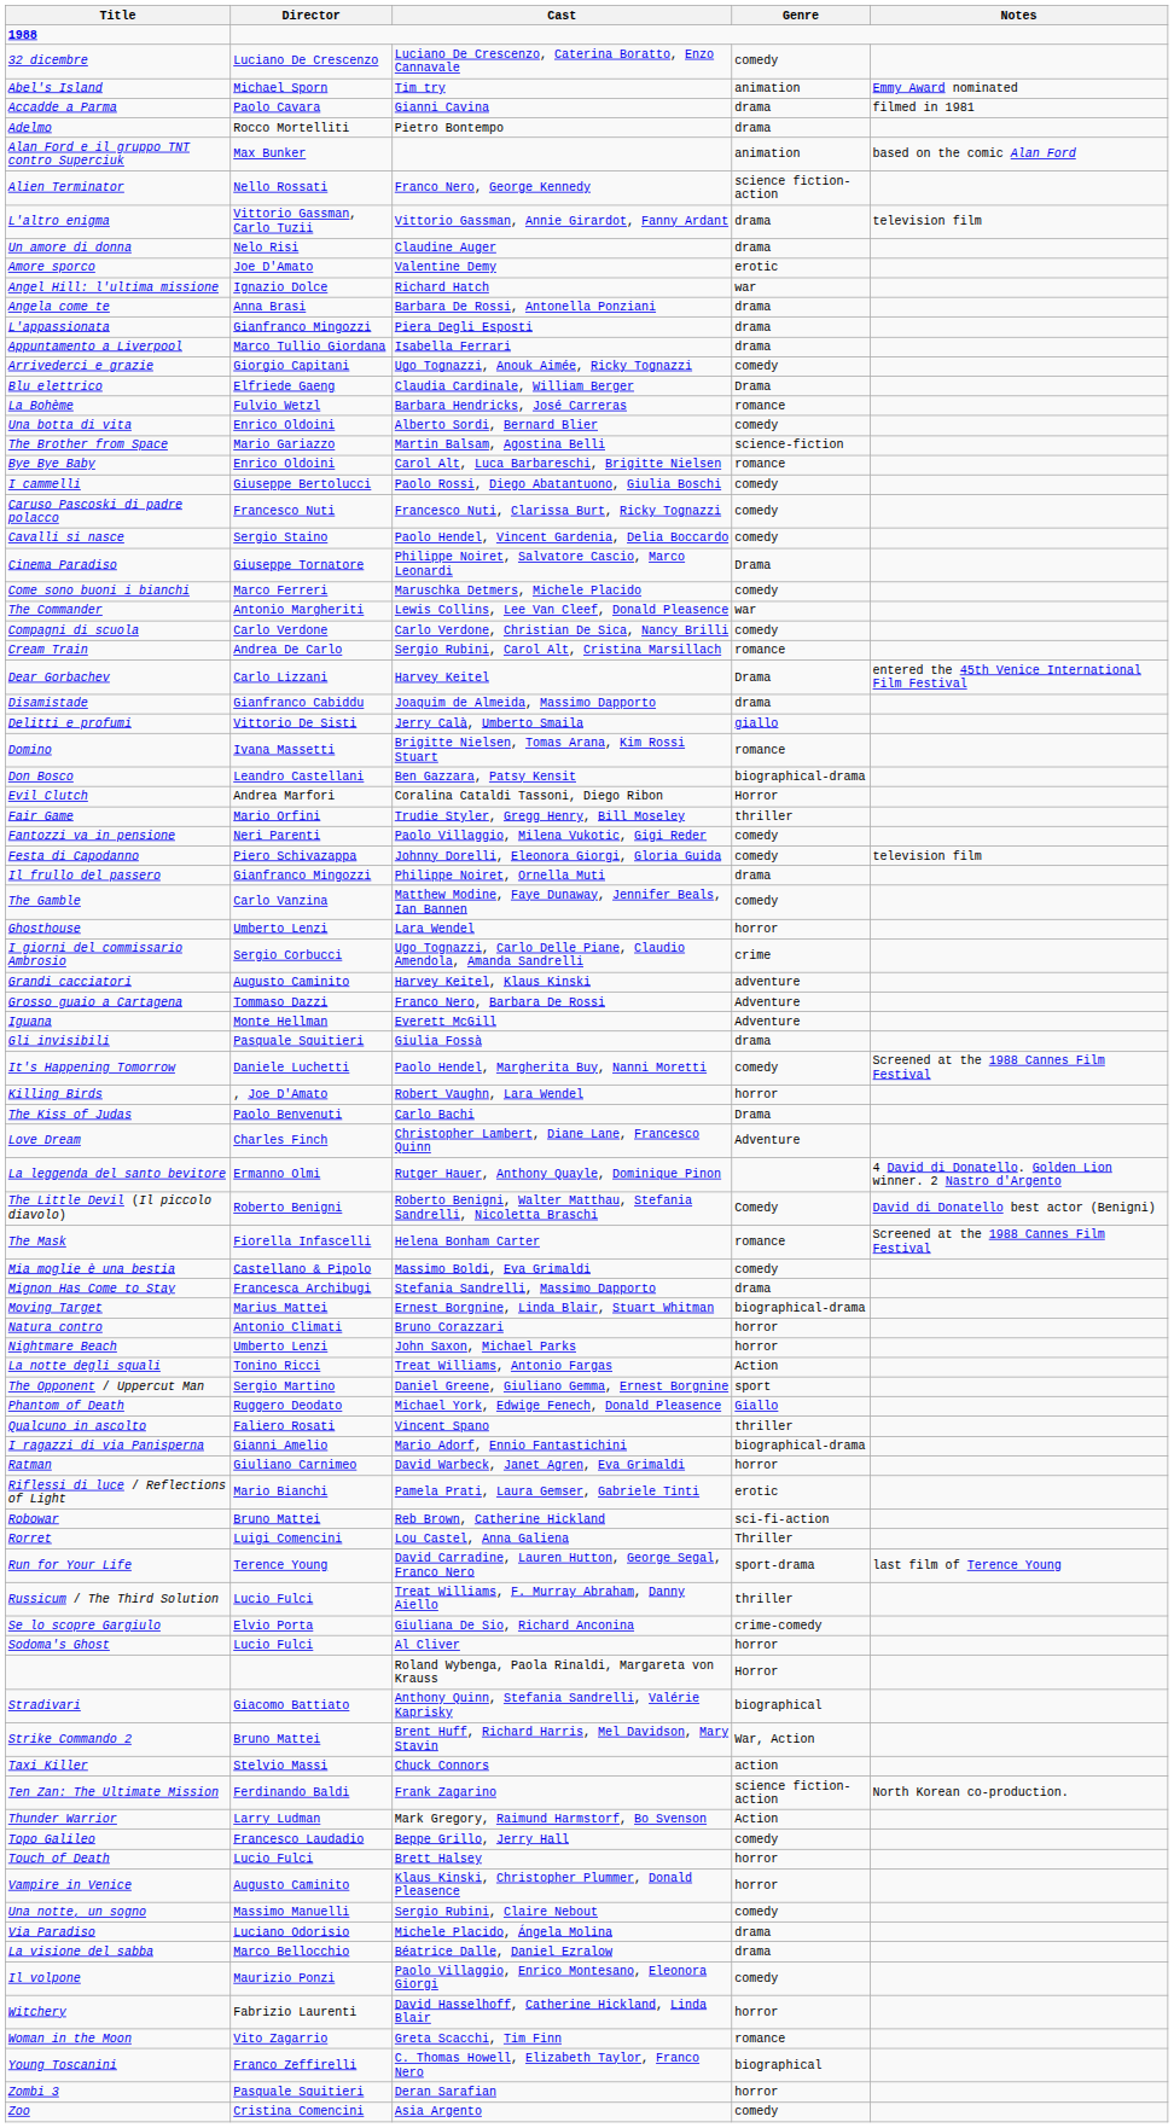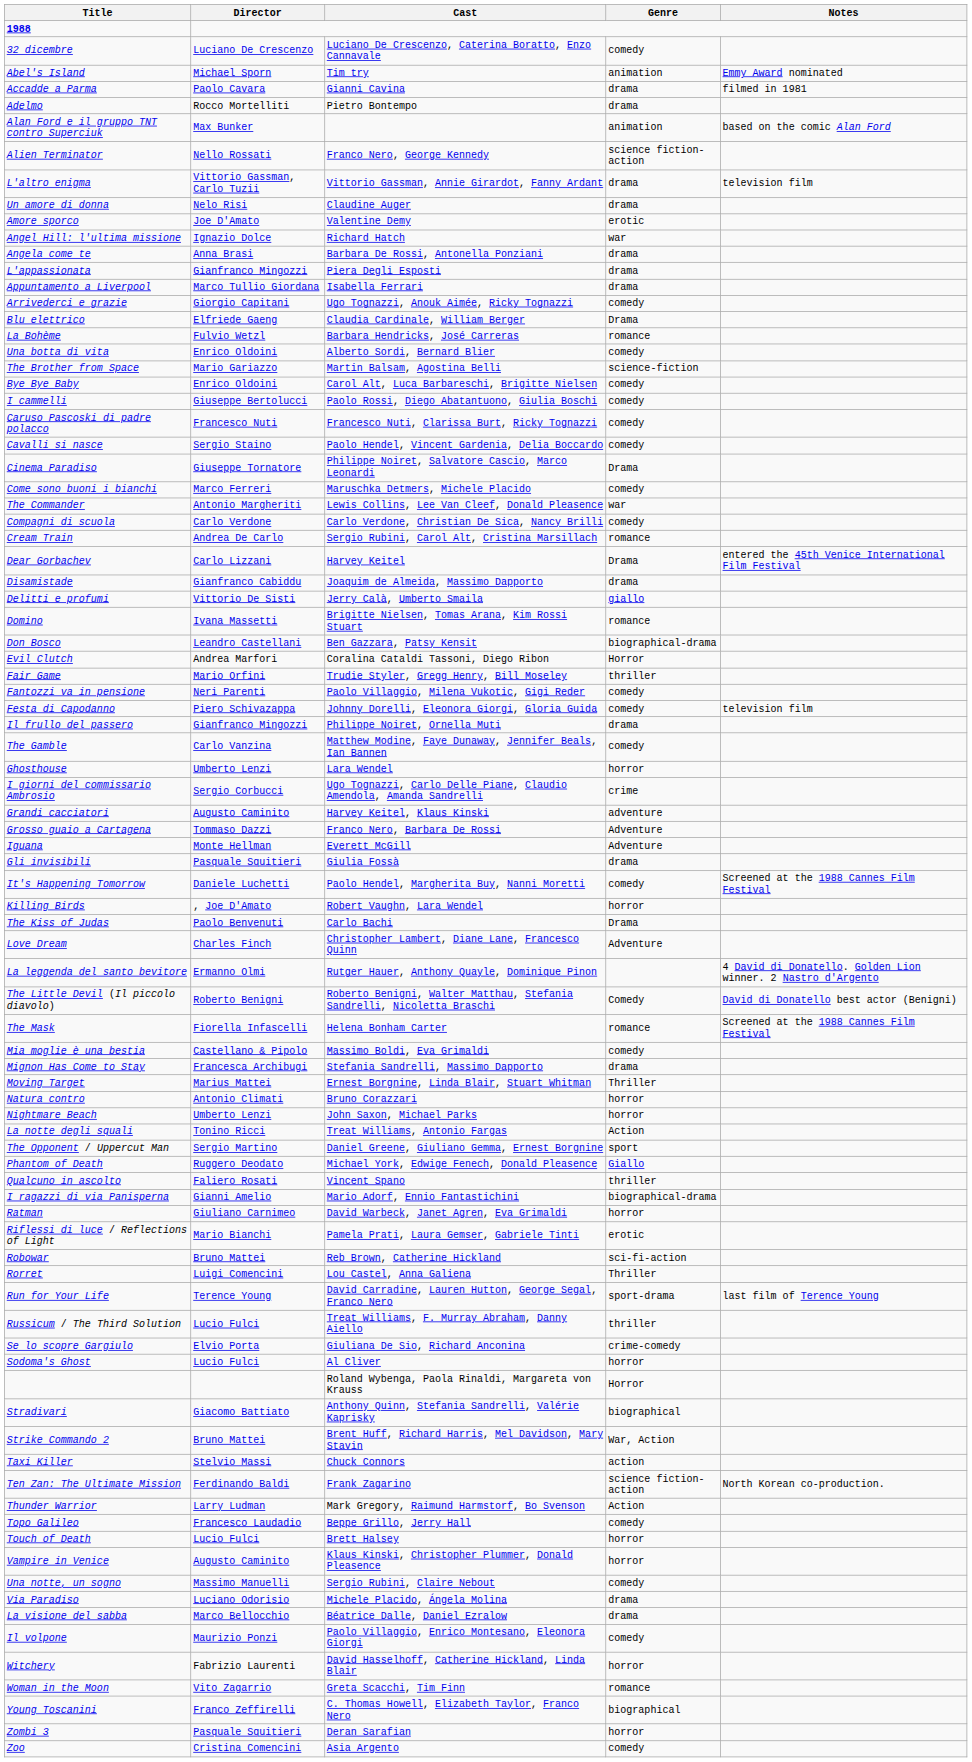Bye Bye Baby | Genre: romance -> comedy
Moving Target | Genre: biographical-drama -> Thriller
